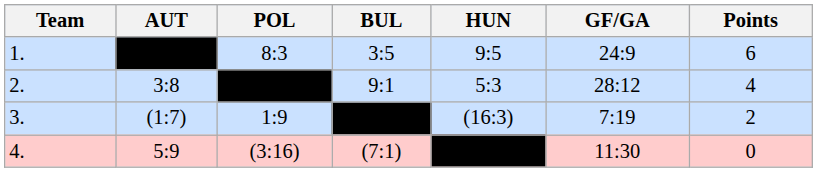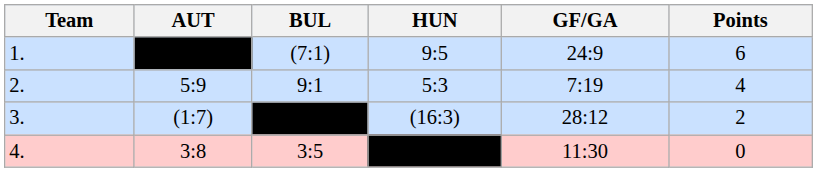- column: POL | 8:3 | 1:9 | (3:16)
1. | BUL: 3:5 -> (7:1)
2. | AUT: 3:8 -> 5:9
2. | GF/GA: 28:12 -> 7:19
3. | GF/GA: 7:19 -> 28:12
4. | AUT: 5:9 -> 3:8
4. | BUL: (7:1) -> 3:5
